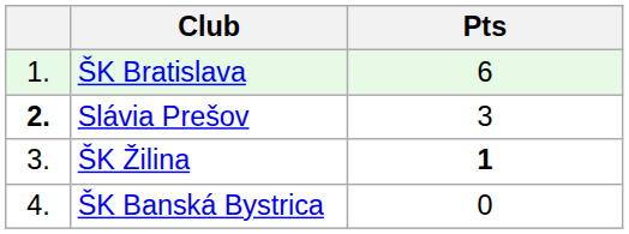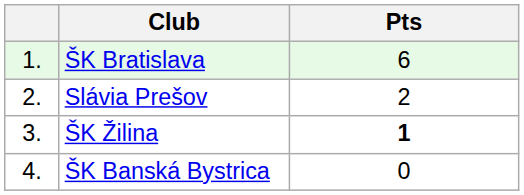Slávia Prešov | column 1: bold -> normal
Slávia Prešov | Pts: 3 -> 2
